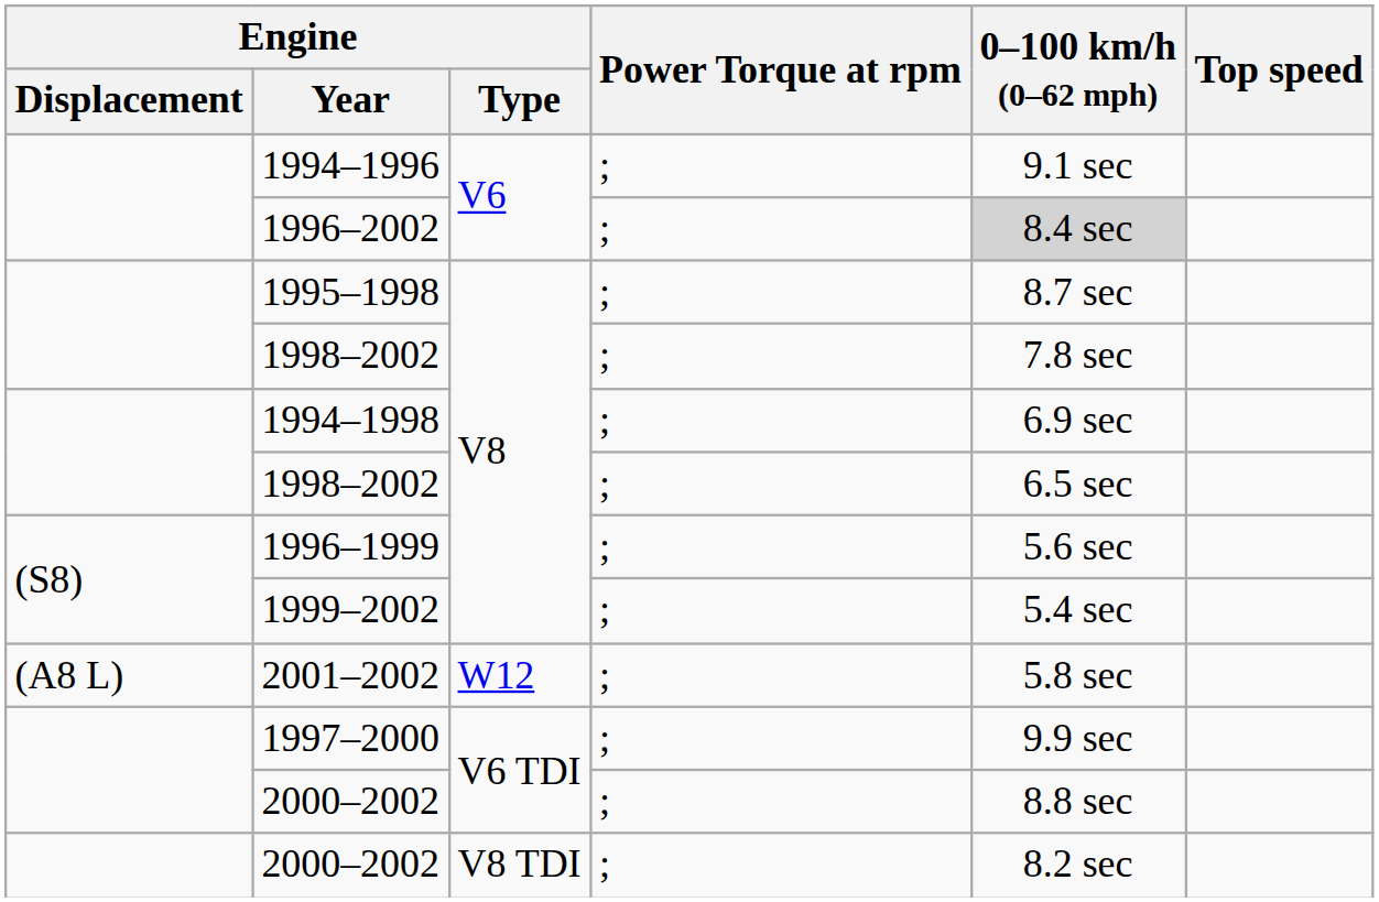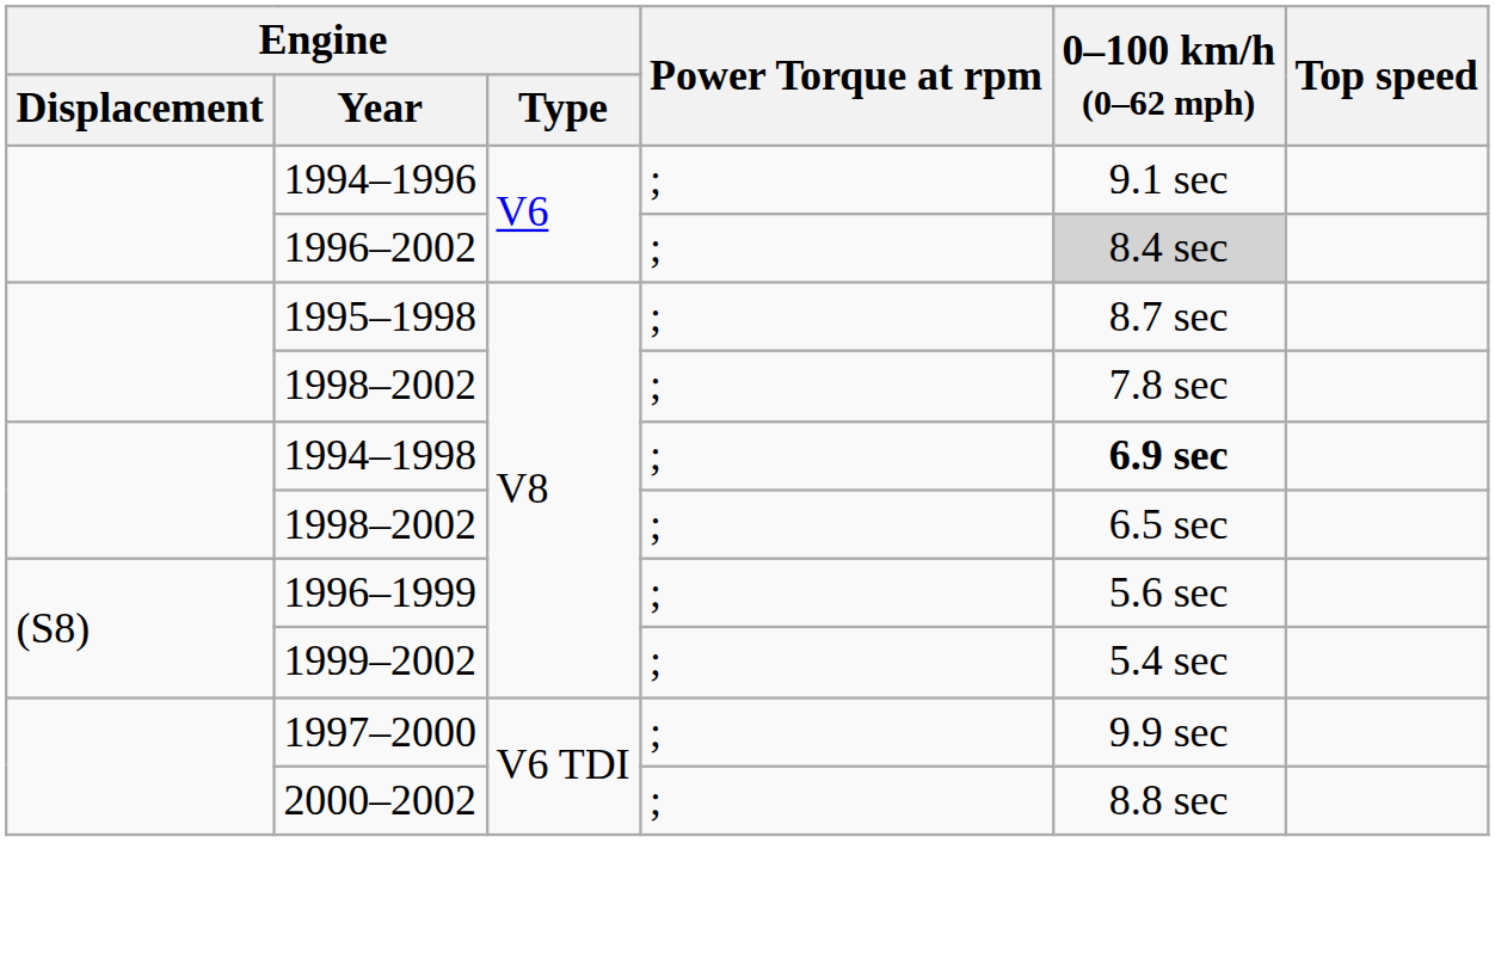1994–1998 | 0–100 km/h (0–62 mph): normal -> bold
- row: (A8 L) | 2001–2002 | W12 | ; | 5.8 sec
- row: 2000–2002 | V8 TDI | ; | 8.2 sec
